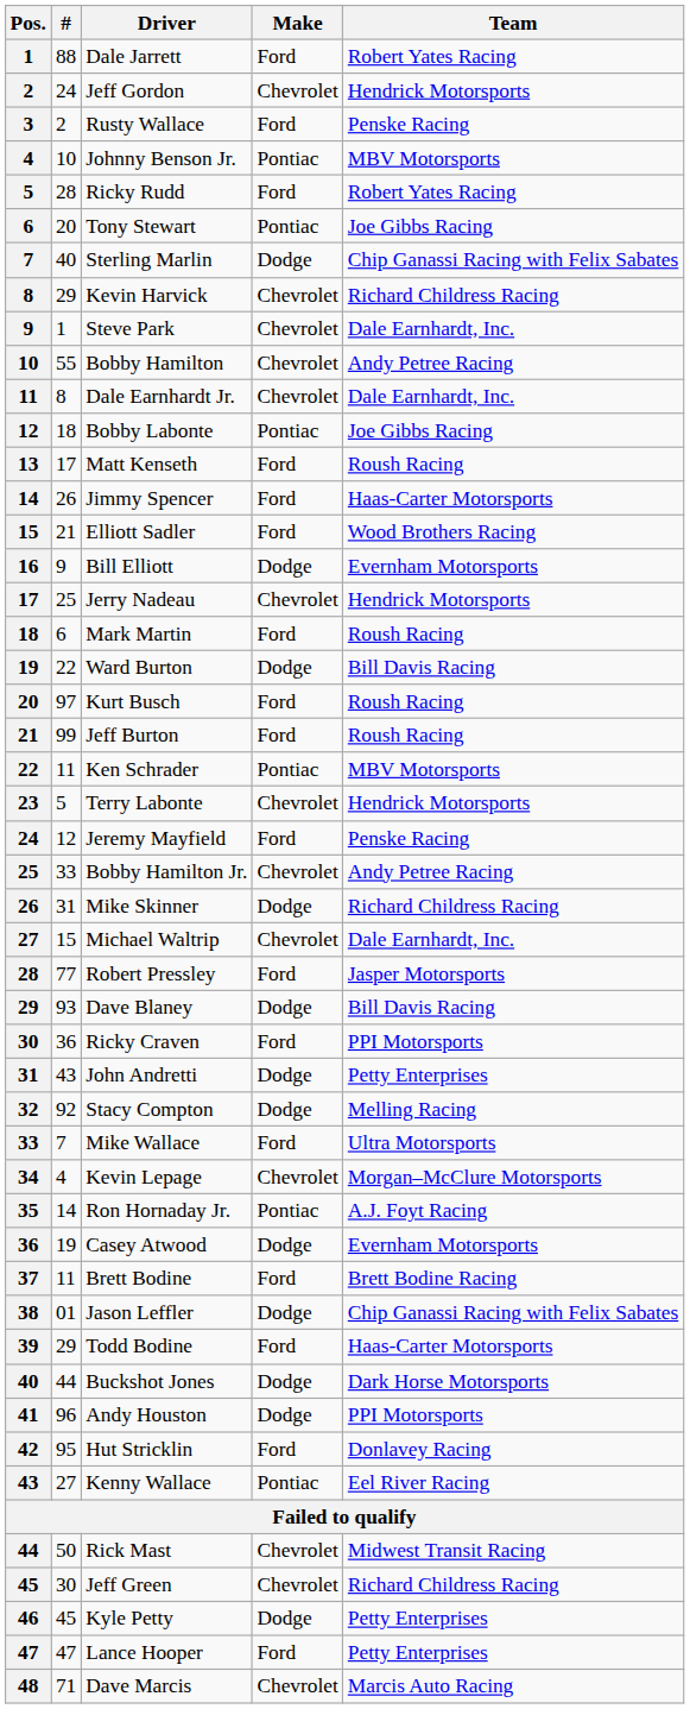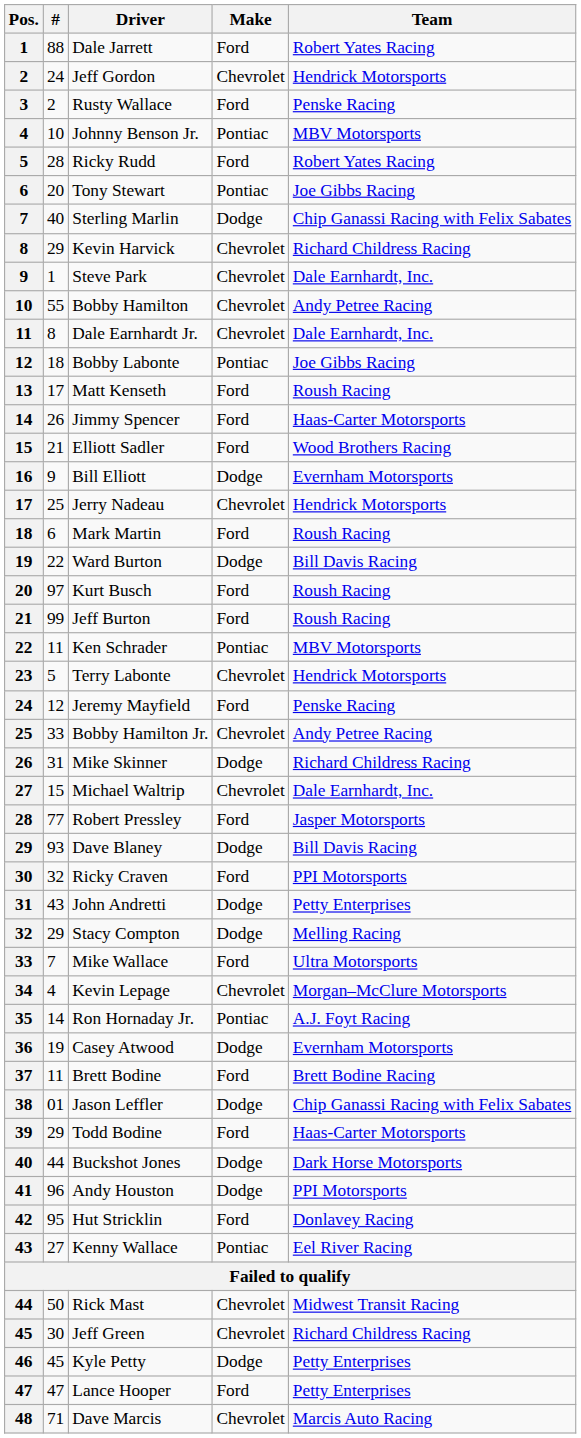Ricky Craven | #: 36 -> 32
Stacy Compton | #: 92 -> 29
